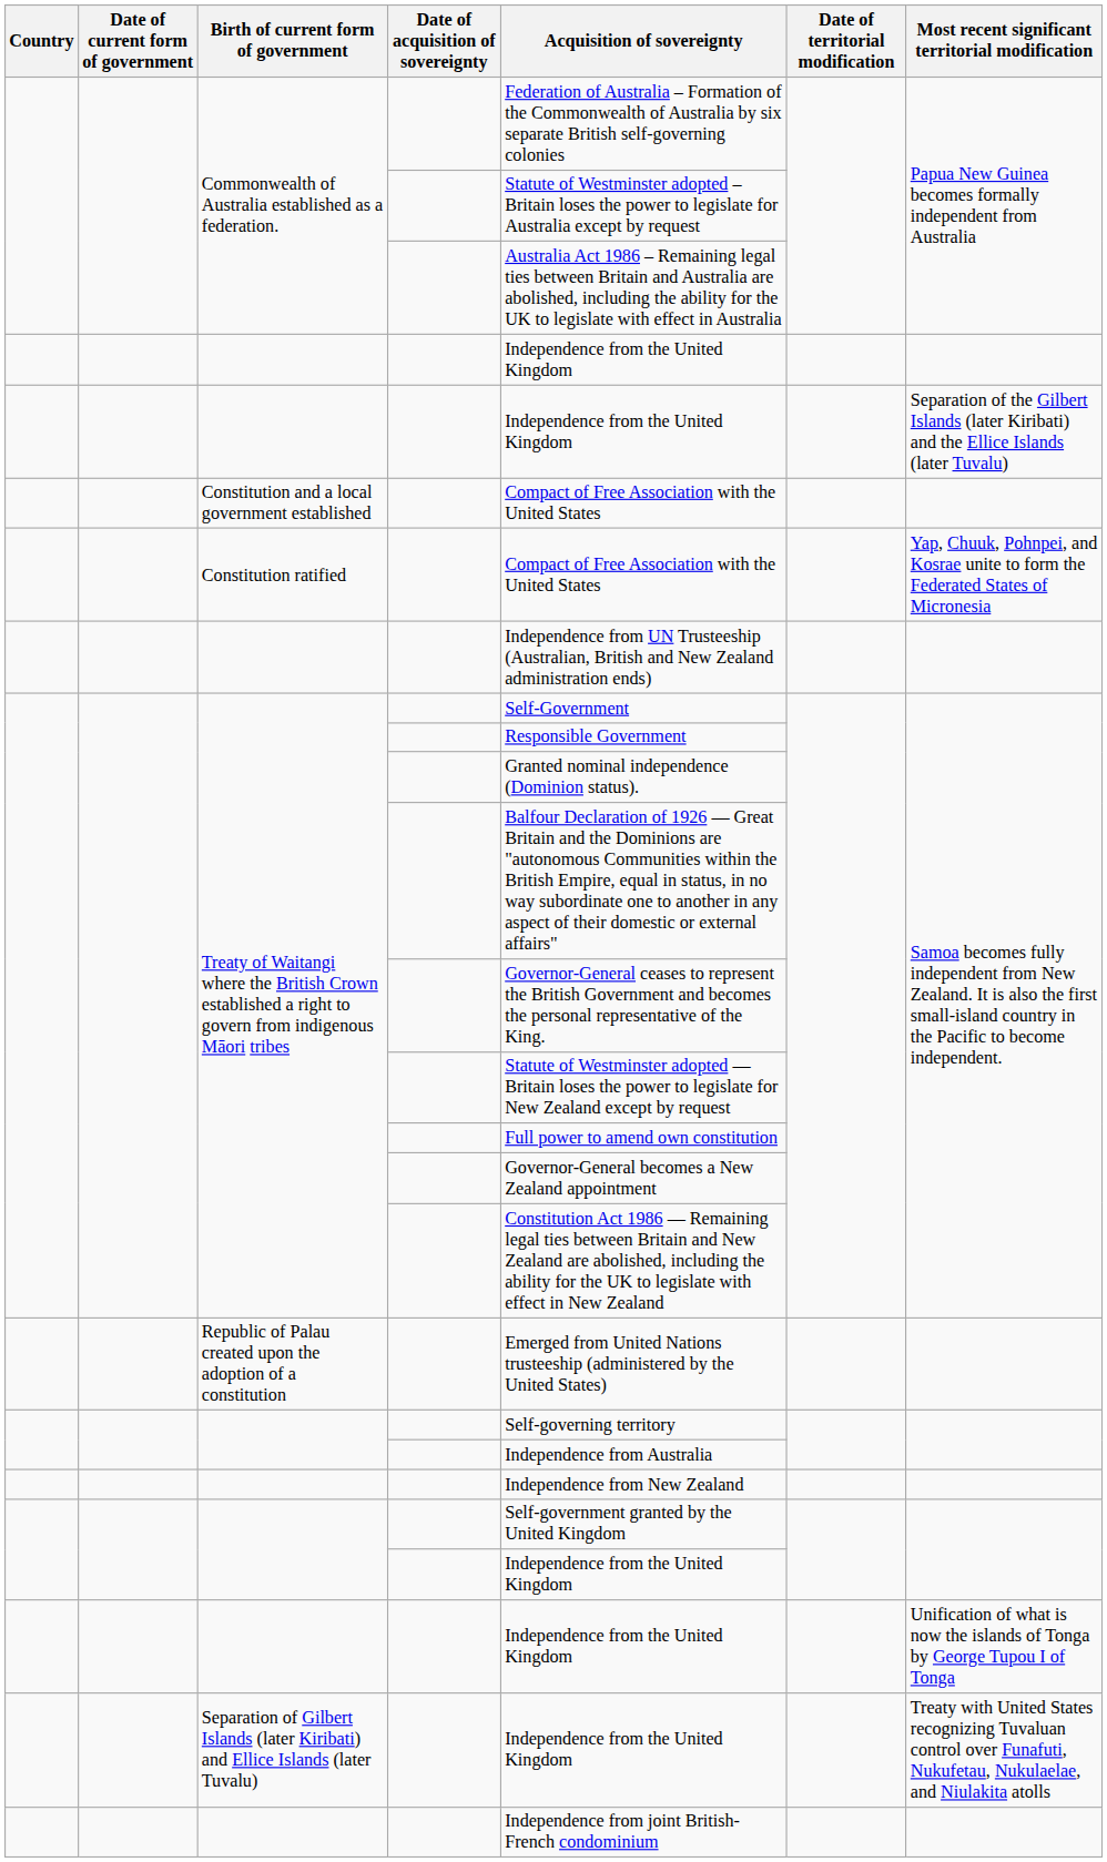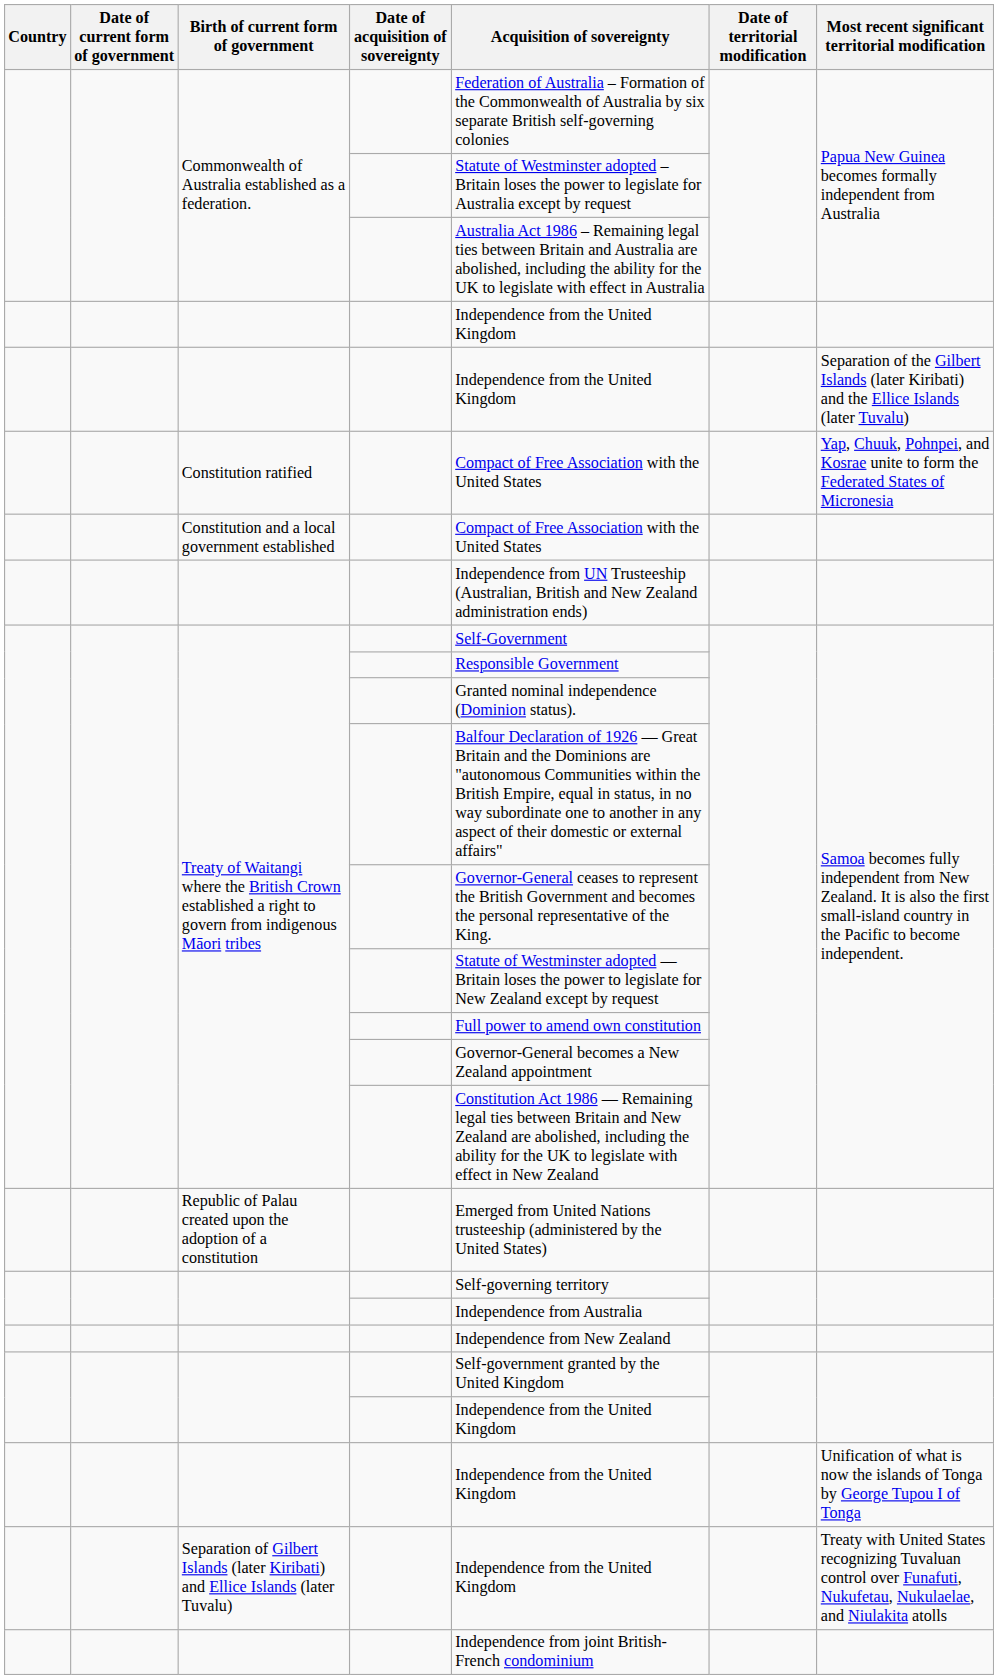rows swapped: Constitution and a local government established <-> Constitution ratified
